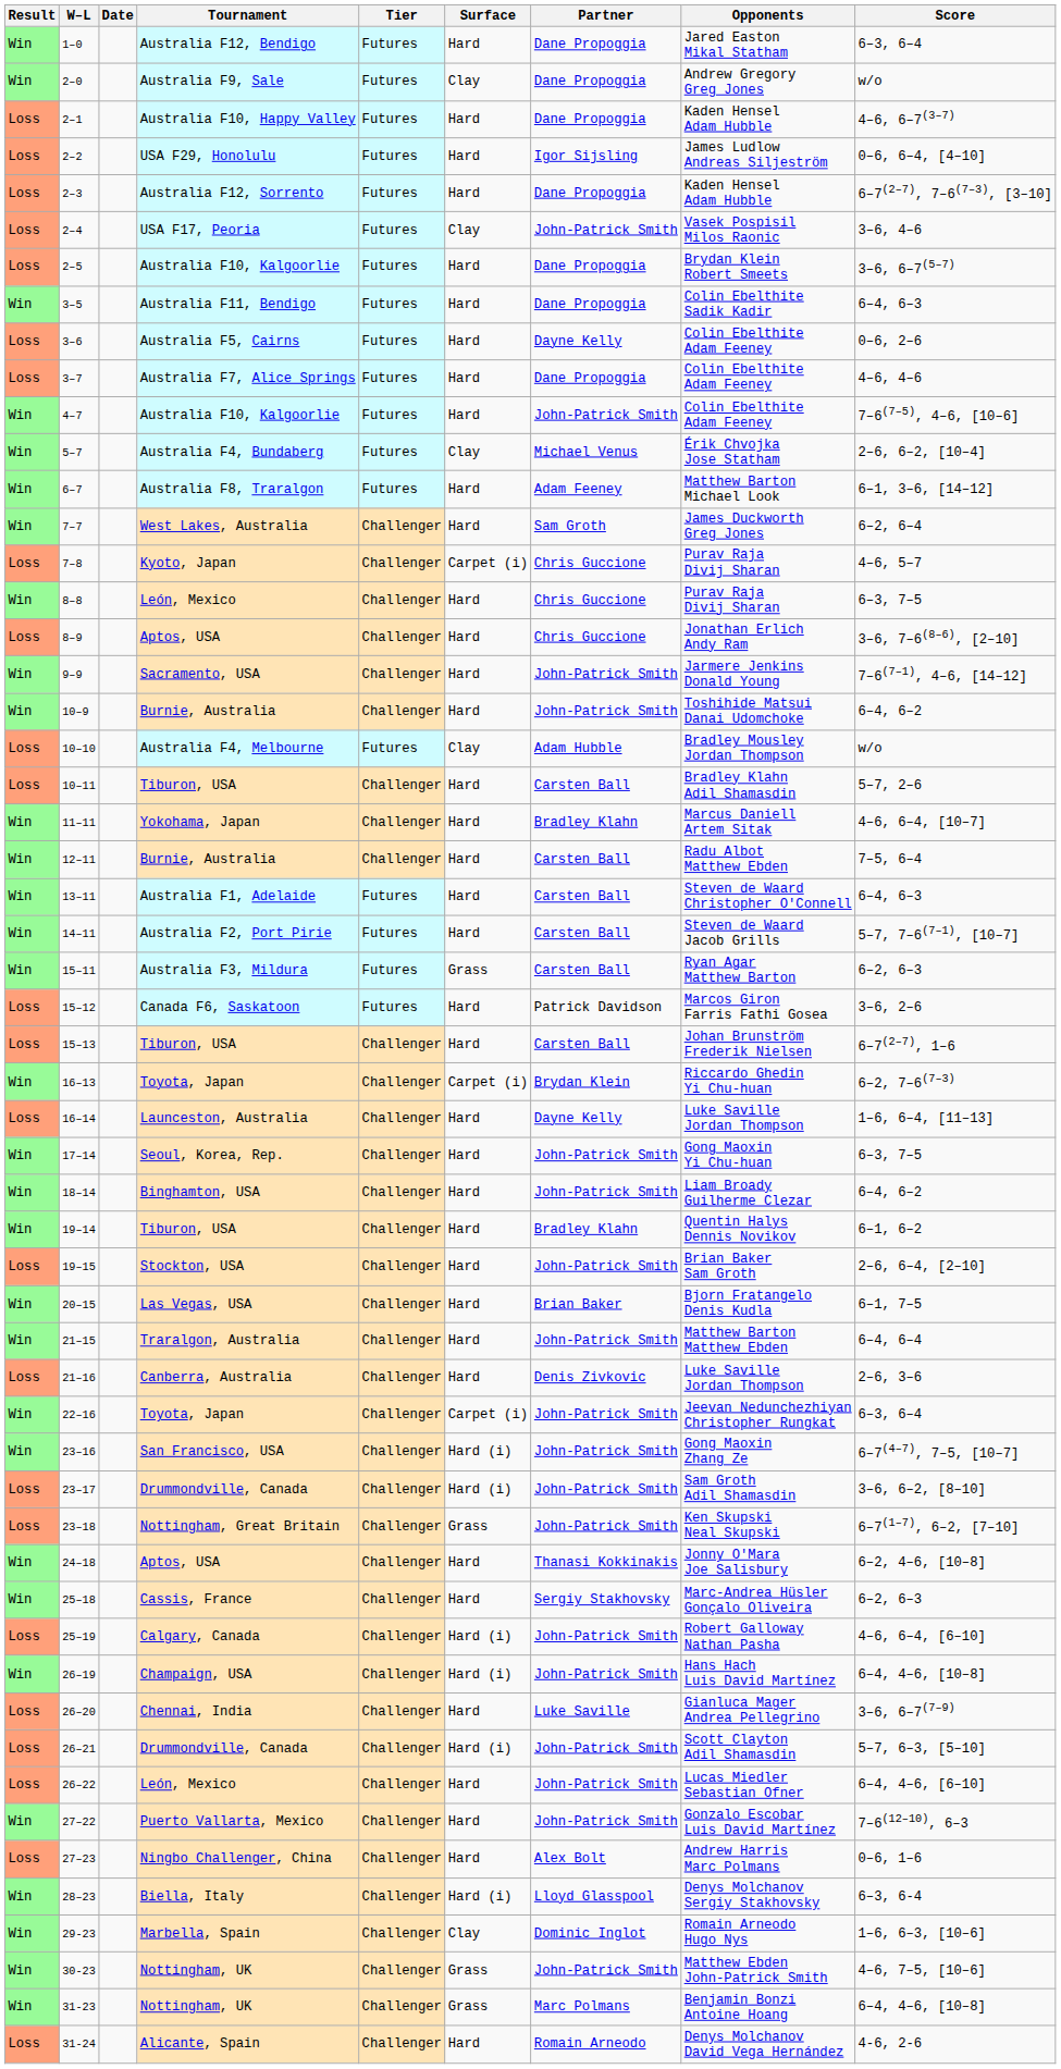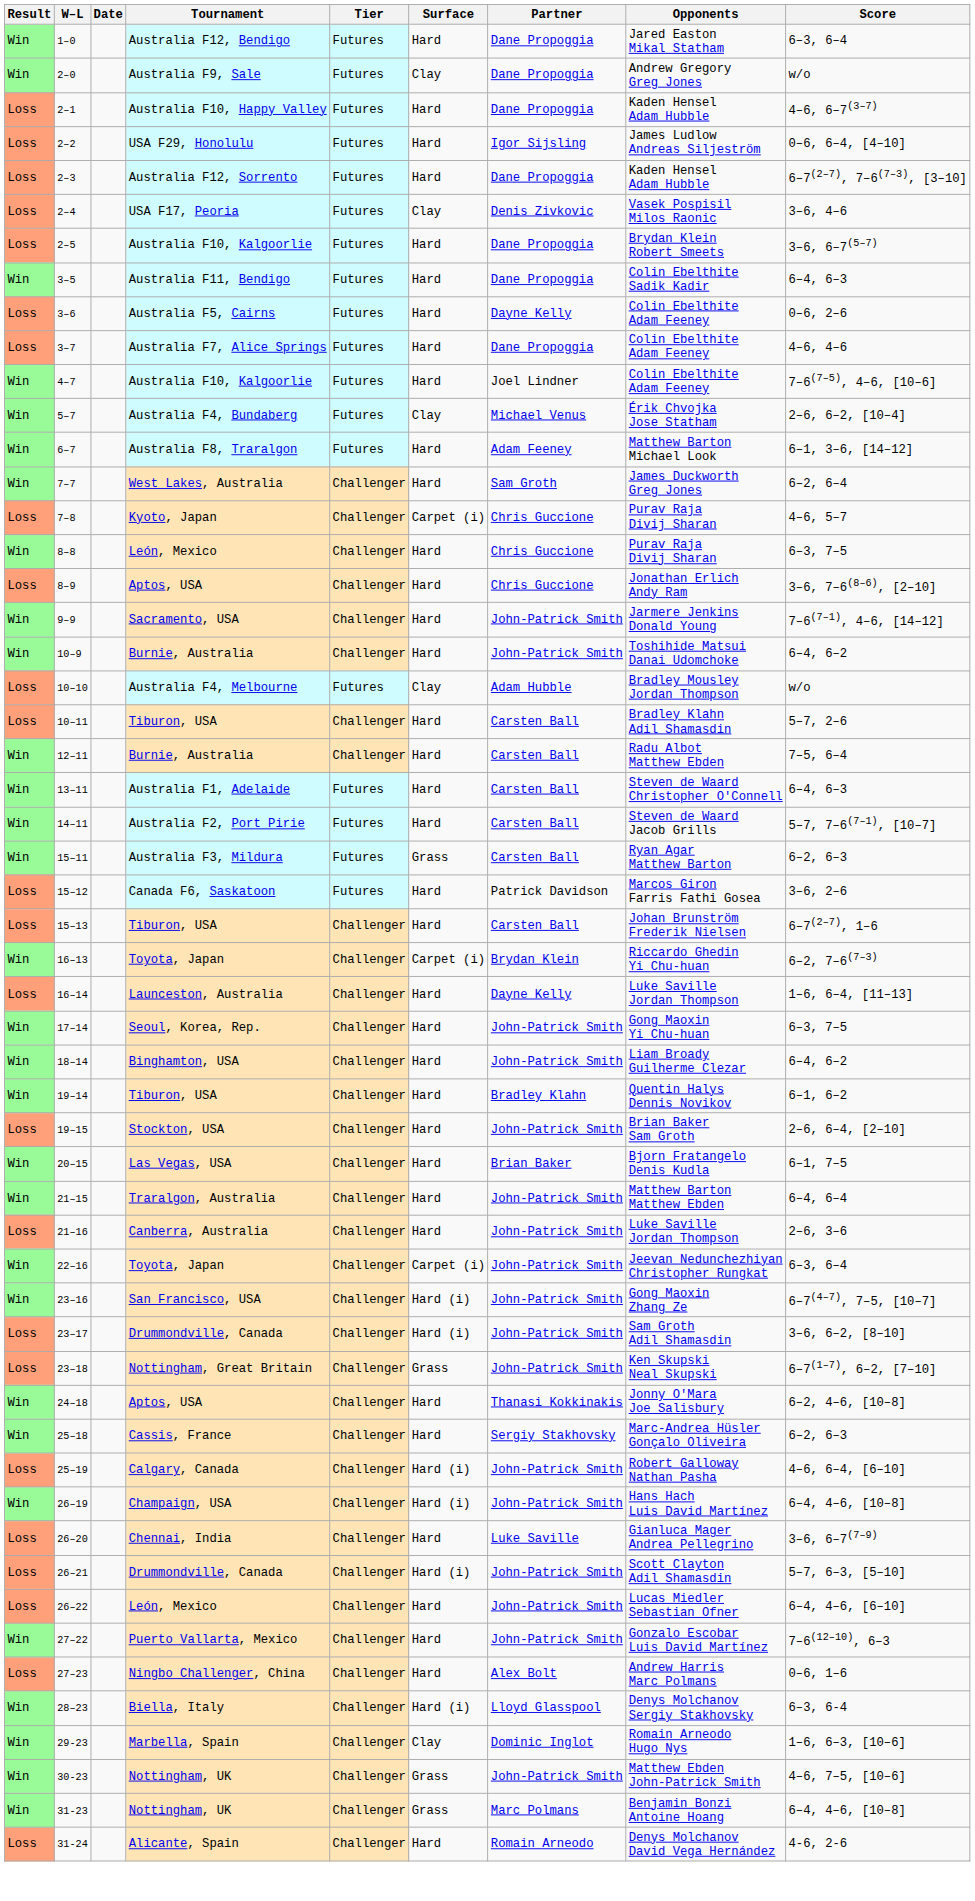2–4 | Partner: John-Patrick Smith -> Denis Zivkovic
4–7 | Partner: John-Patrick Smith -> Joel Lindner
- row: Win | 11–11 | Yokohama, Japan | Challenger | Hard | Bradley Klahn | Marcus Daniell Artem Sitak | 4–6, 6–4, [10–7]
21–16 | Partner: Denis Zivkovic -> John-Patrick Smith
